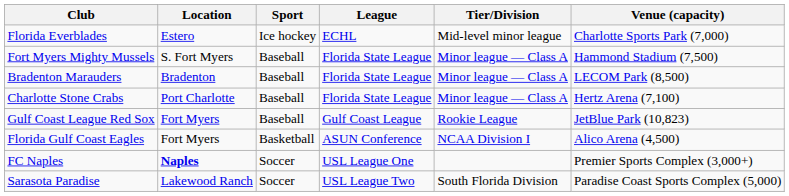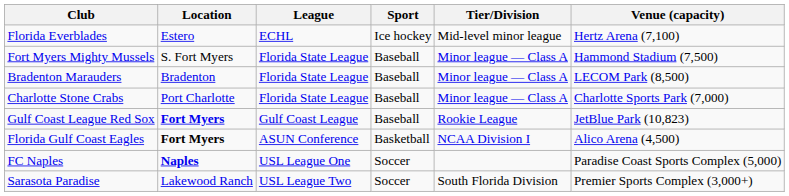columns swapped: Sport <-> League
Florida Everblades | Venue (capacity): Charlotte Sports Park (7,000) -> Hertz Arena (7,100)
Charlotte Stone Crabs | Venue (capacity): Hertz Arena (7,100) -> Charlotte Sports Park (7,000)
Gulf Coast League Red Sox | Location: normal -> bold
Florida Gulf Coast Eagles | Location: normal -> bold
FC Naples | Venue (capacity): Premier Sports Complex (3,000+) -> Paradise Coast Sports Complex (5,000)
Sarasota Paradise | Venue (capacity): Paradise Coast Sports Complex (5,000) -> Premier Sports Complex (3,000+)
